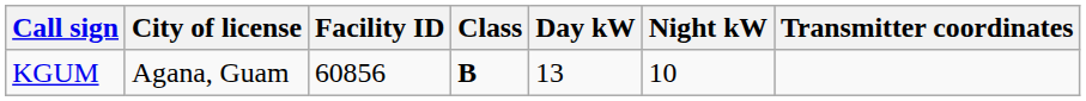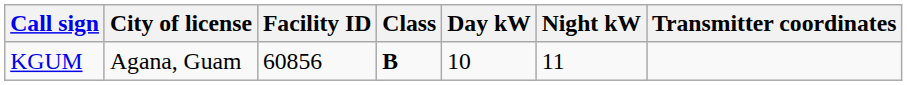KGUM | Day kW: 13 -> 10
KGUM | Night kW: 10 -> 11
